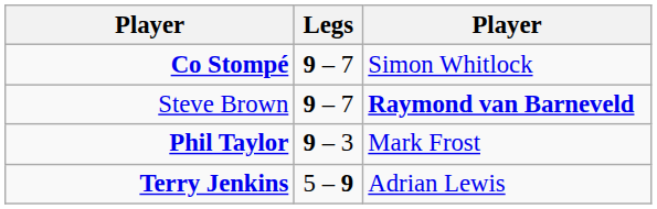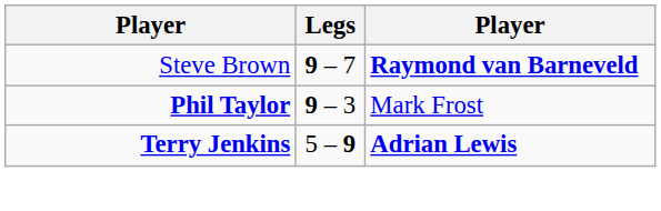- row: Co Stompé | 9 – 7 | Simon Whitlock
Terry Jenkins | column 3: normal -> bold
